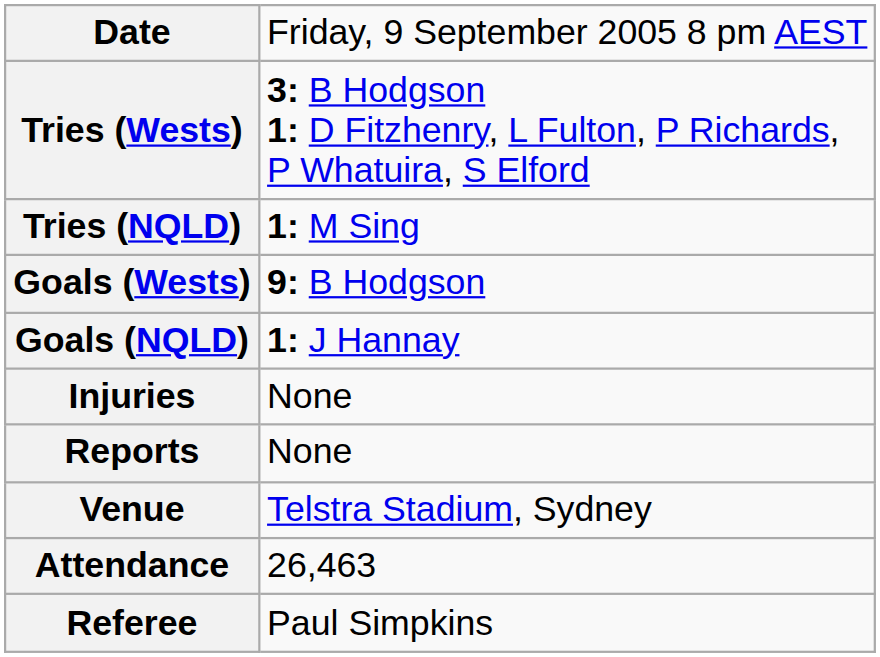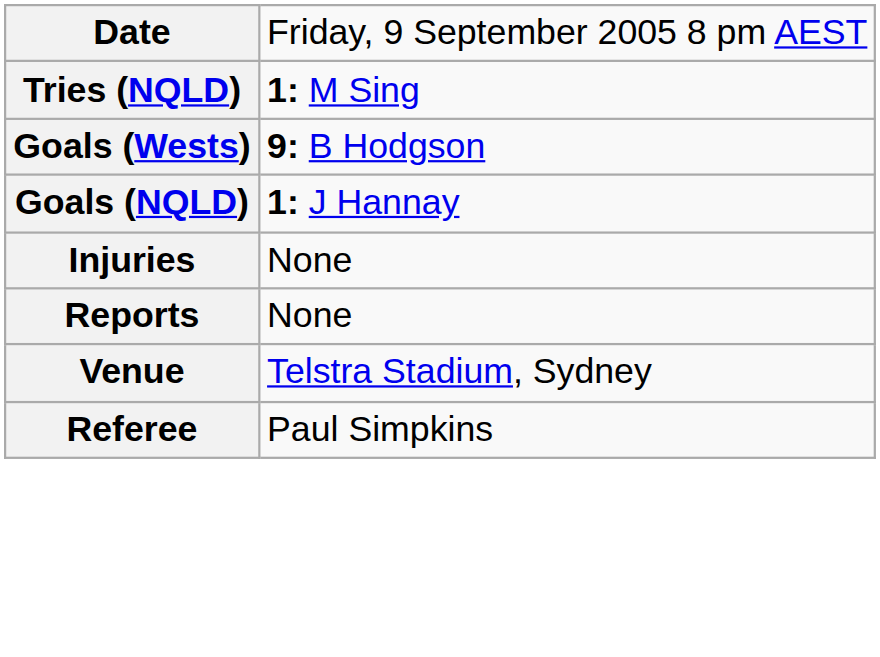- row: Tries (Wests) | 3: B Hodgson 1: D Fitzhenry, L Fulton, P Richards, P Whatuira, S Elford
- row: Attendance | 26,463
